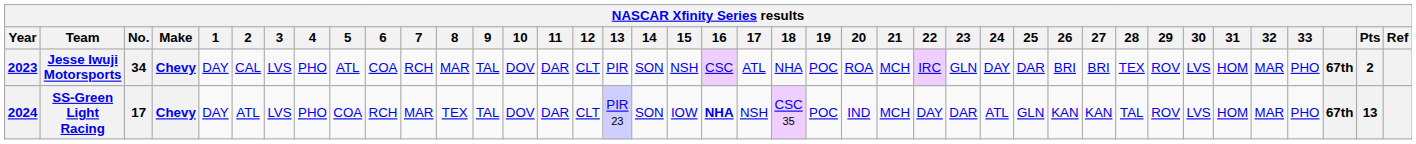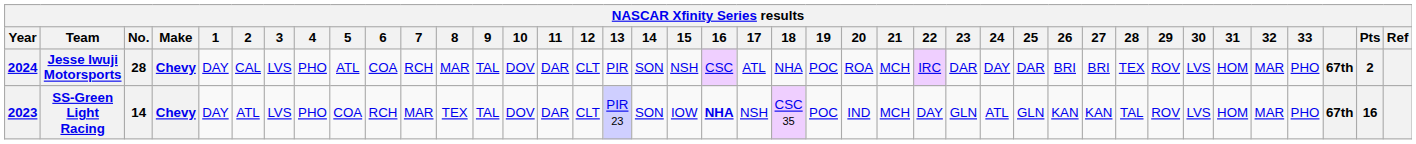Jesse Iwuji Motorsports | Year: 2023 -> 2024
Jesse Iwuji Motorsports | No.: 34 -> 28
Jesse Iwuji Motorsports | 23: GLN -> DAR
SS-Green Light Racing | Year: 2024 -> 2023
SS-Green Light Racing | No.: 17 -> 14
SS-Green Light Racing | 23: DAR -> GLN
SS-Green Light Racing | Pts: 13 -> 16
